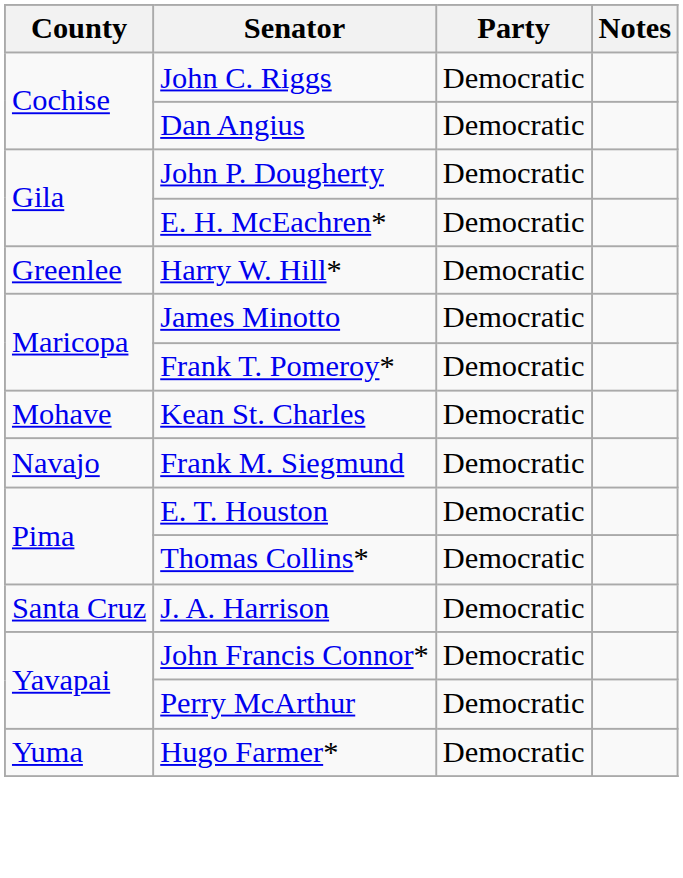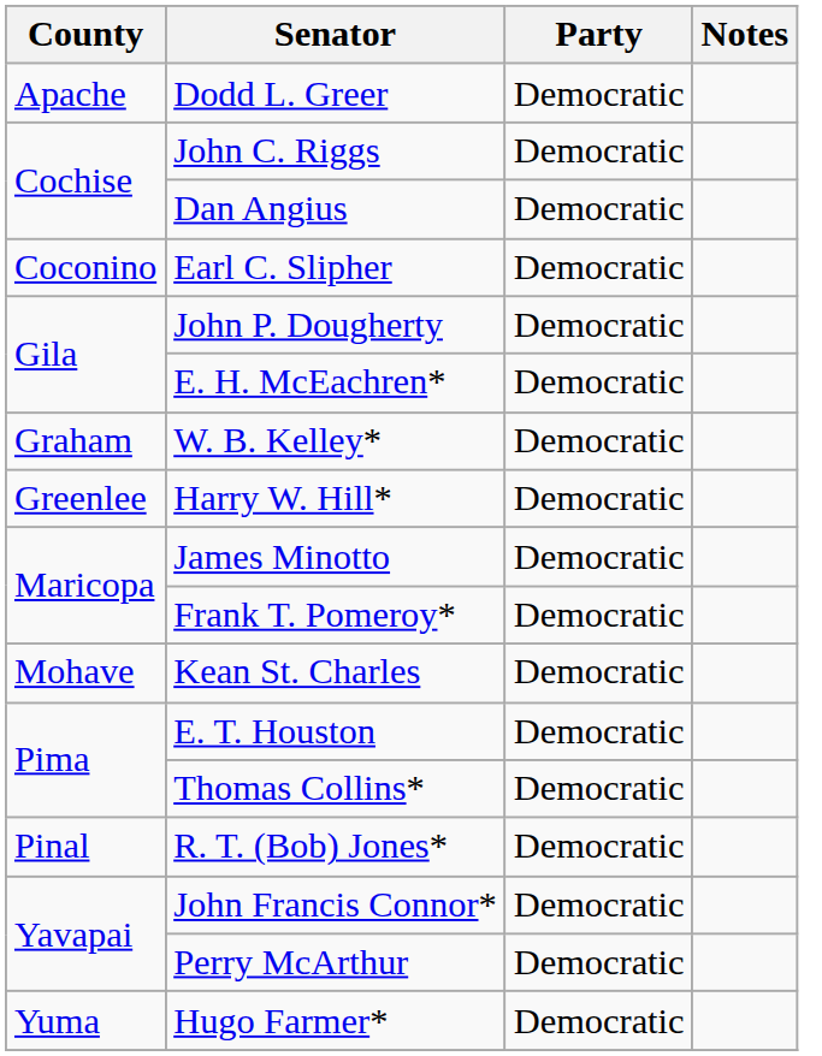+ row: Apache | Dodd L. Greer | Democratic
+ row: Coconino | Earl C. Slipher | Democratic
+ row: Graham | W. B. Kelley* | Democratic
- row: Navajo | Frank M. Siegmund | Democratic
+ row: Pinal | R. T. (Bob) Jones* | Democratic
- row: Santa Cruz | J. A. Harrison | Democratic
